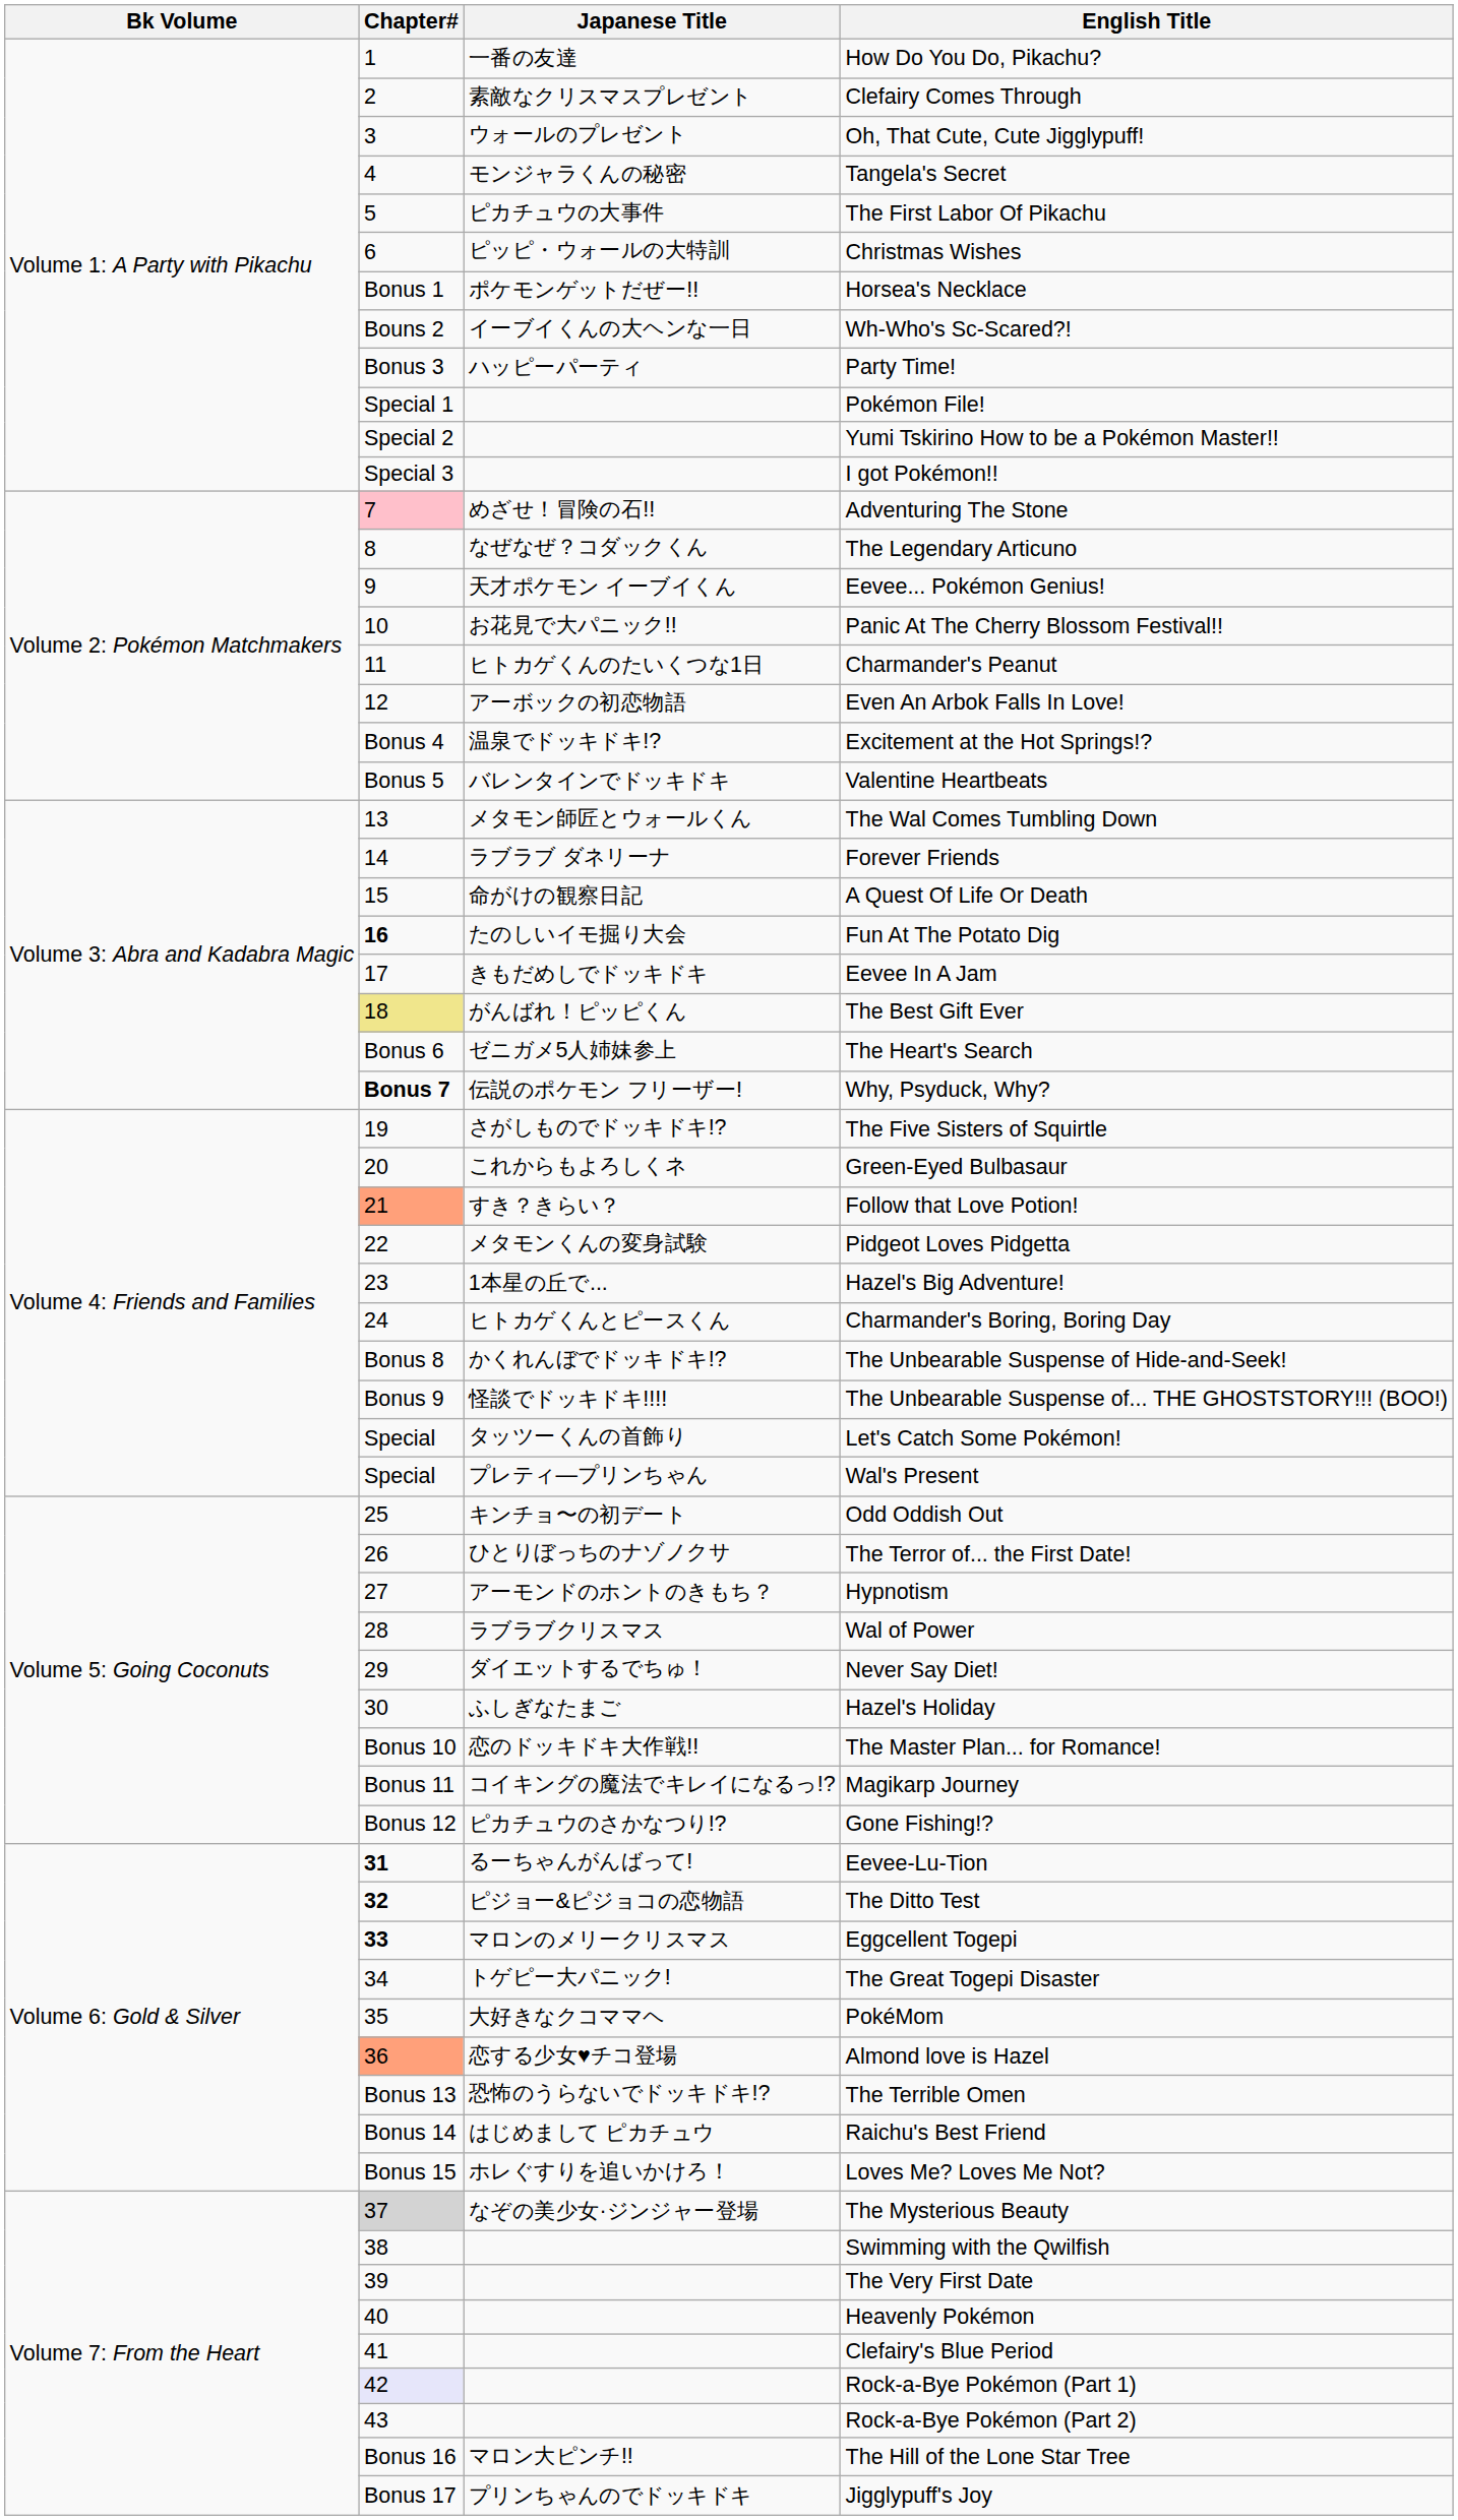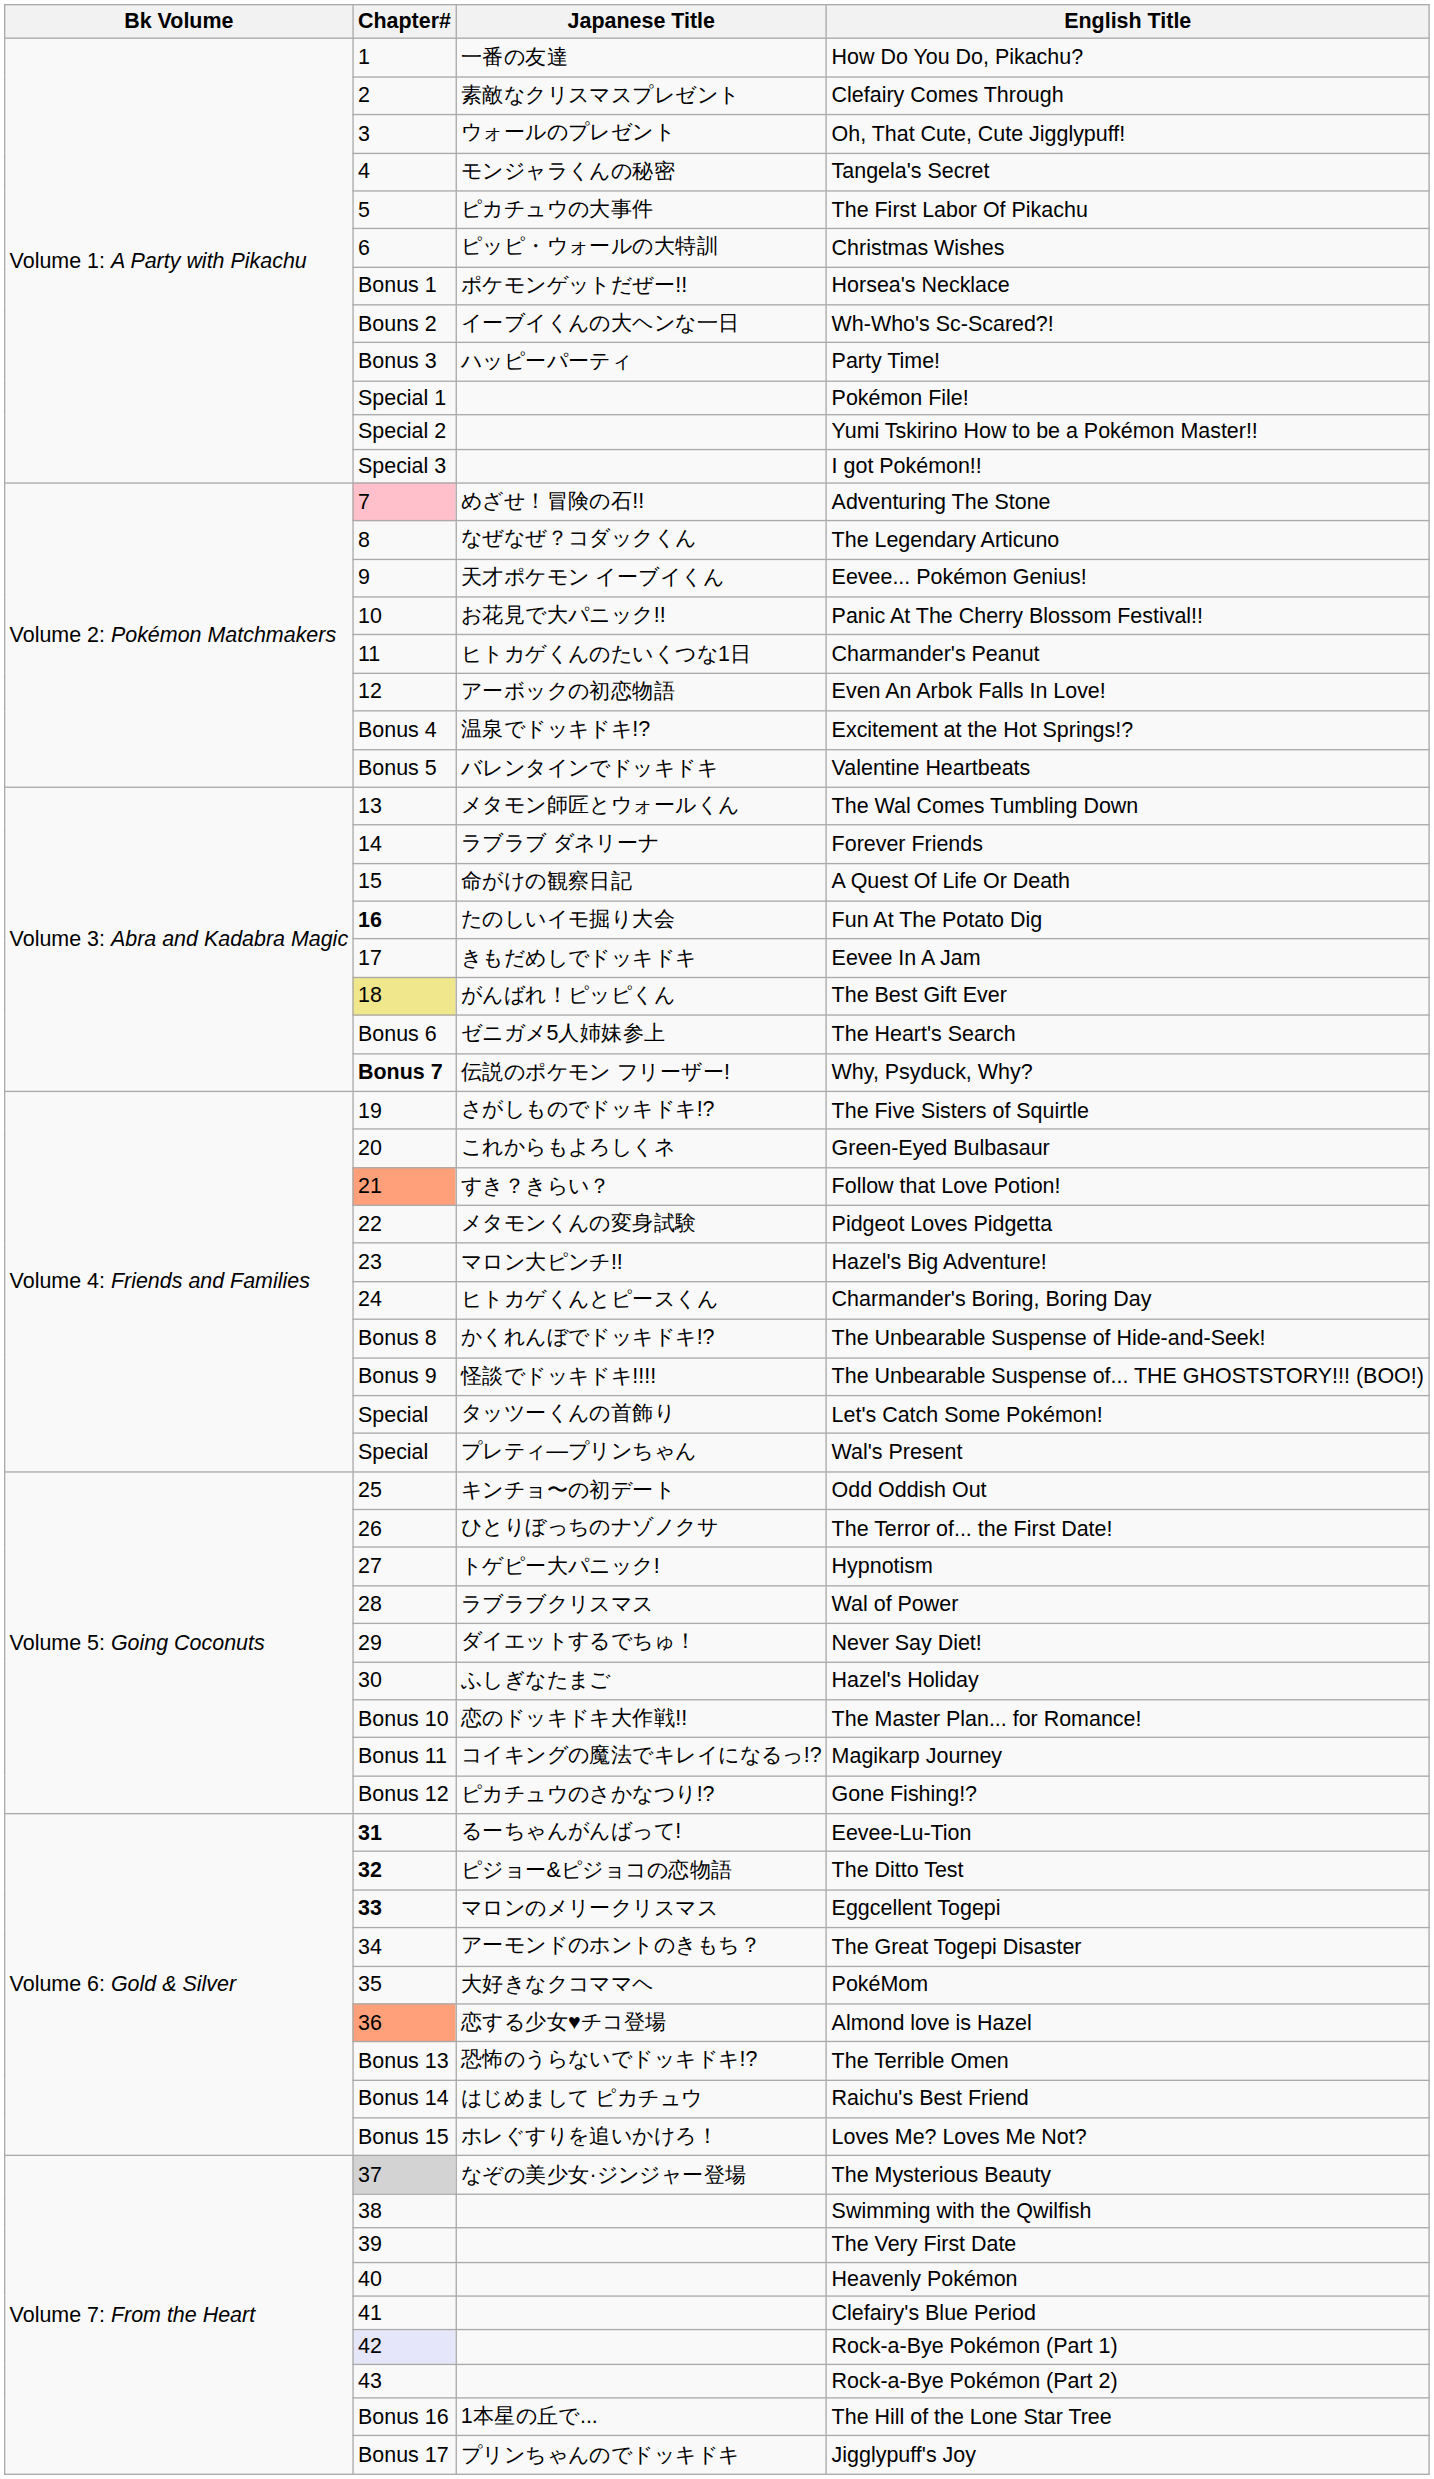Hazel's Big Adventure! | Japanese Title: 1本星の丘で... -> マロン大ピンチ!!
Hypnotism | Japanese Title: アーモンドのホントのきもち？ -> トゲピー大パニック!
The Great Togepi Disaster | Japanese Title: トゲピー大パニック! -> アーモンドのホントのきもち？
The Hill of the Lone Star Tree | Japanese Title: マロン大ピンチ!! -> 1本星の丘で...
